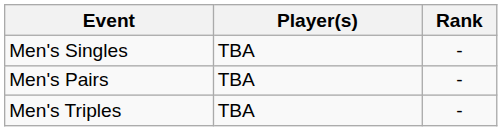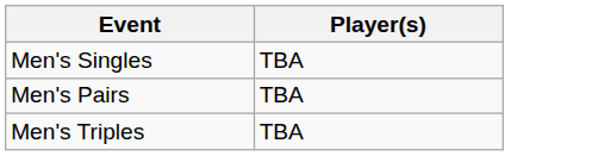- column: Rank | - | - | -
